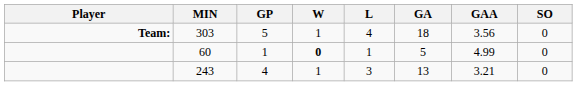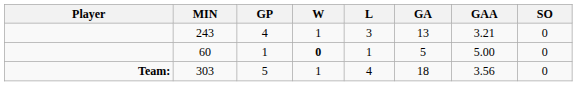rows swapped: 243 <-> 303
60 | GAA: 4.99 -> 5.00
